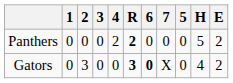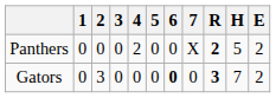columns swapped: 5 <-> R
Panthers | 7: 0 -> X
Gators | 7: X -> 0
Gators | H: 4 -> 7
